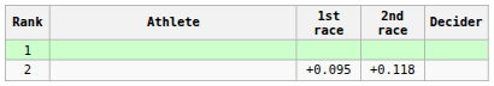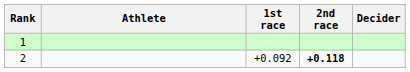2 | 1st race: +0.095 -> +0.092
2 | 2nd race: normal -> bold
